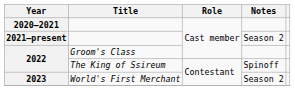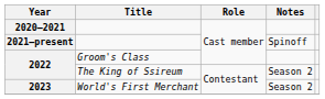2021–present | Notes: Season 2 -> Spinoff
2022 / The King of Ssireum | Notes: Spinoff -> Season 2
